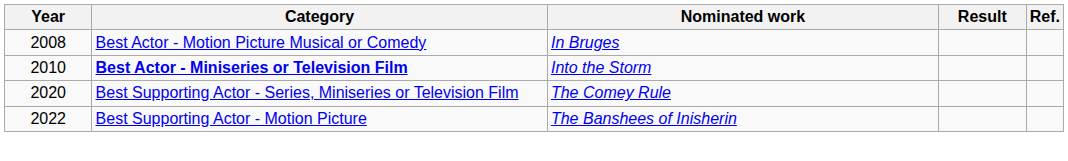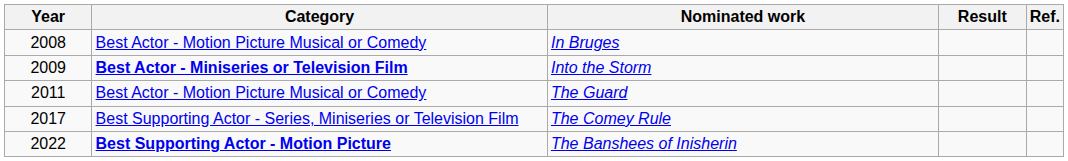Into the Storm | Year: 2010 -> 2009
+ row: 2011 | Best Actor - Motion Picture Musical or Comedy | The Guard
The Comey Rule | Year: 2020 -> 2017
The Banshees of Inisherin | Category: normal -> bold
